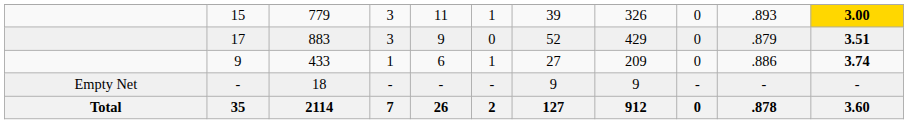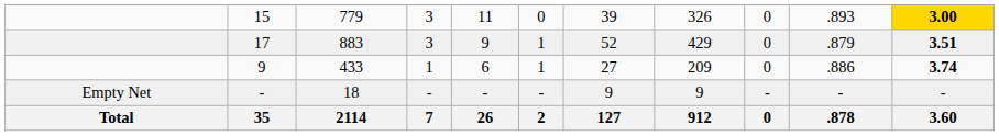15 | column 6: 1 -> 0
17 | column 6: 0 -> 1
